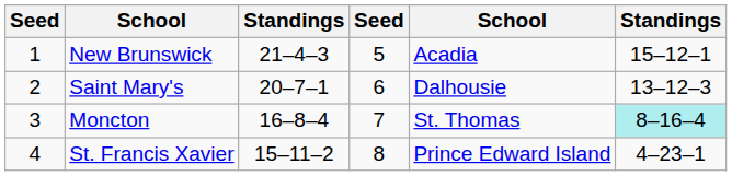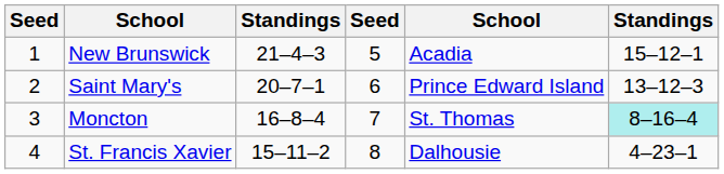Saint Mary's | column 5: Dalhousie -> Prince Edward Island
St. Francis Xavier | column 5: Prince Edward Island -> Dalhousie
